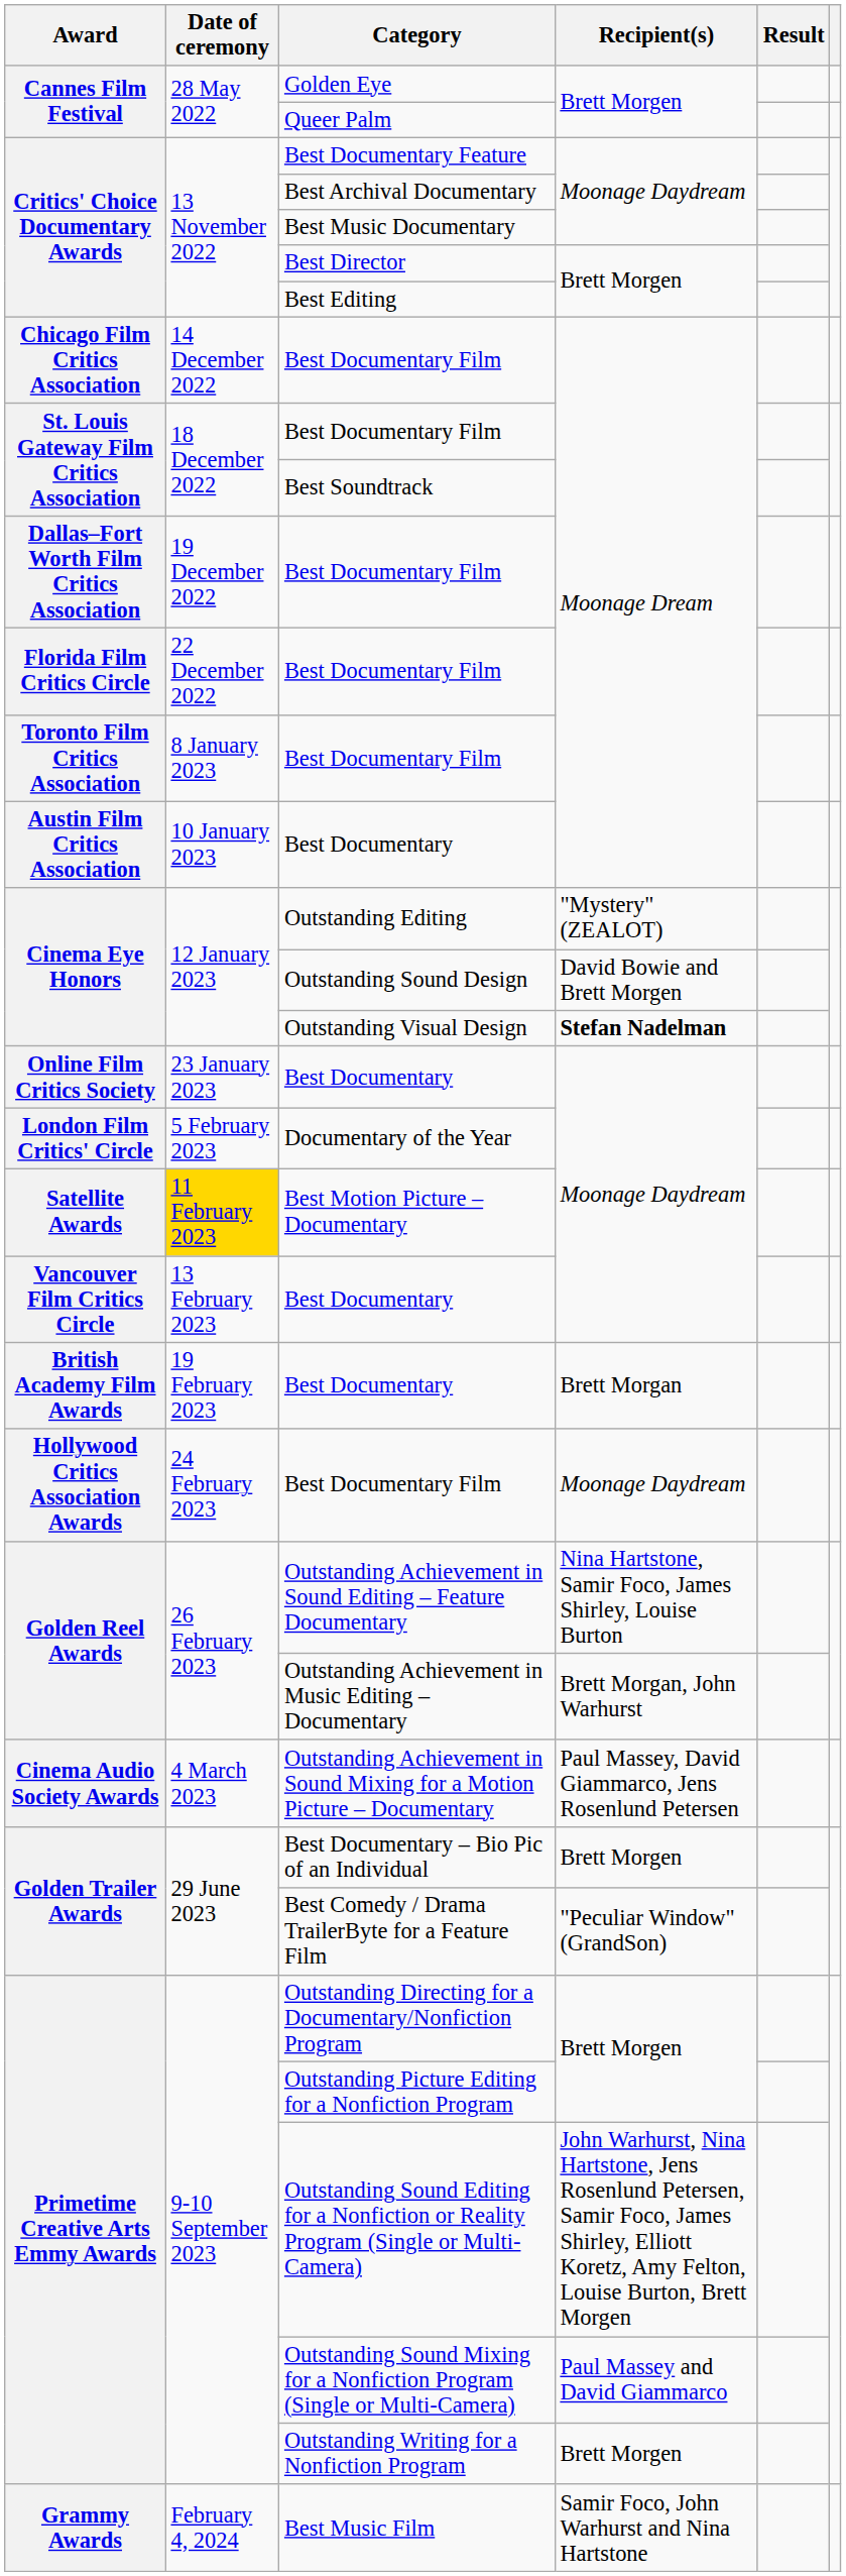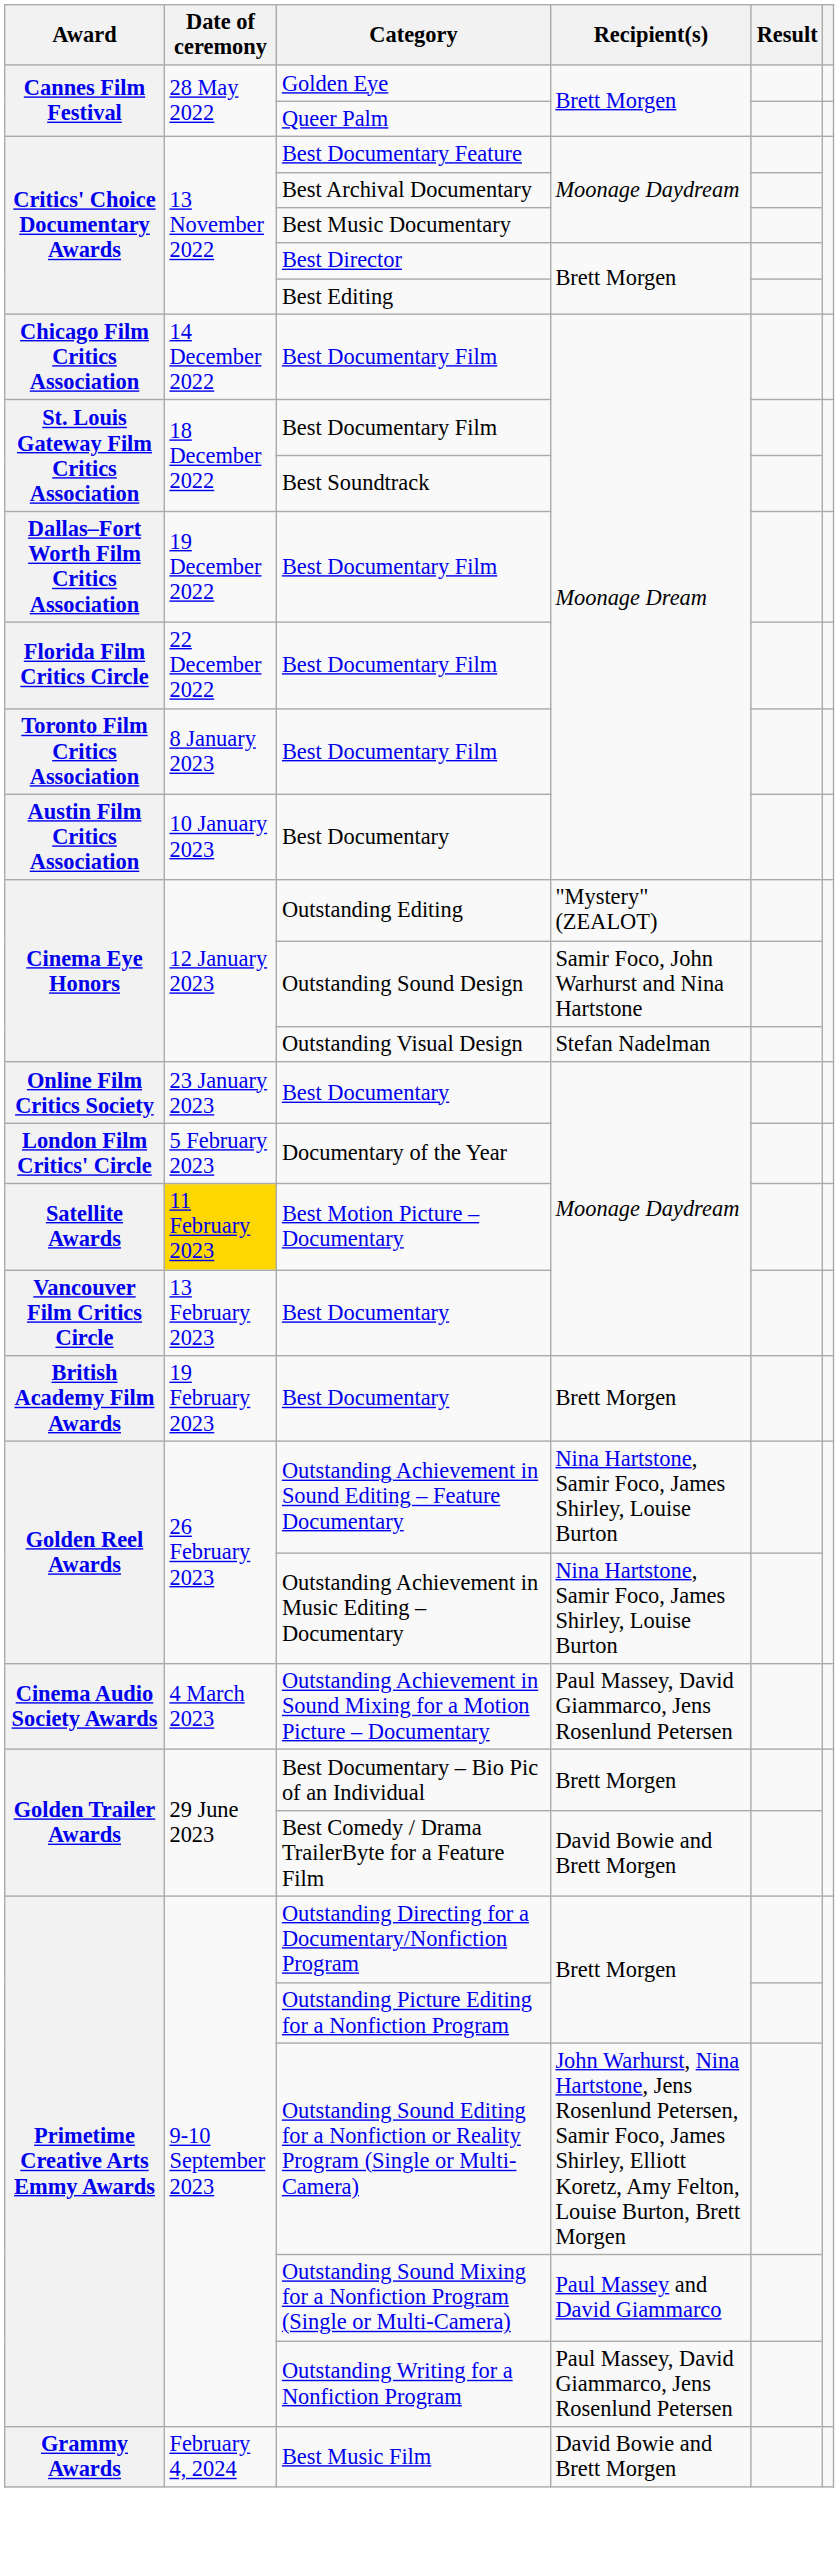Outstanding Sound Design | Recipient(s): David Bowie and Brett Morgen -> Samir Foco, John Warhurst and Nina Hartstone
Outstanding Visual Design | Recipient(s): bold -> normal
British Academy Film Awards / Best Documentary | Recipient(s): Brett Morgan -> Brett Morgen
- row: Hollywood Critics Association Awards | 24 February 2023 | Best Documentary Film | Moonage Daydream
Outstanding Achievement in Music Editing – Documentary | Recipient(s): Brett Morgan, John Warhurst -> Nina Hartstone, Samir Foco, James Shirley, Louise Burton
Best Comedy / Drama TrailerByte for a Feature Film | Recipient(s): "Peculiar Window" (GrandSon) -> David Bowie and Brett Morgen
Outstanding Writing for a Nonfiction Program | Recipient(s): Brett Morgen -> Paul Massey, David Giammarco, Jens Rosenlund Petersen
Best Music Film | Recipient(s): Samir Foco, John Warhurst and Nina Hartstone -> David Bowie and Brett Morgen
